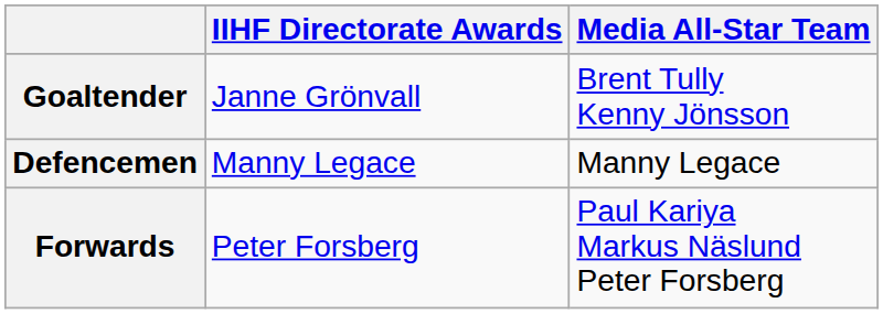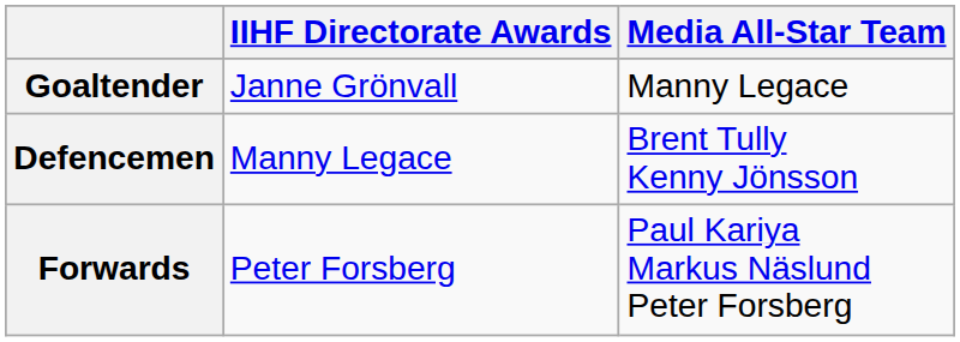Goaltender | Media All-Star Team: Brent Tully Kenny Jönsson -> Manny Legace
Defencemen | Media All-Star Team: Manny Legace -> Brent Tully Kenny Jönsson
